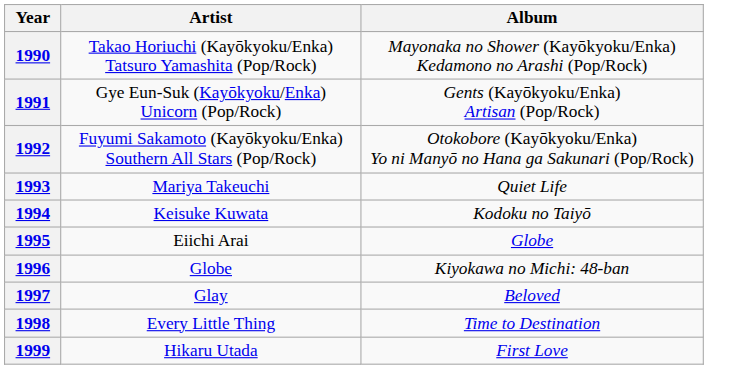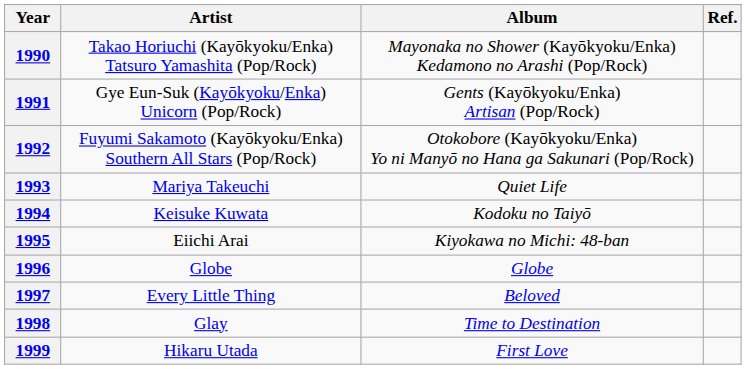+ column: Ref.
1995 | Album: Globe -> Kiyokawa no Michi: 48-ban
1996 | Album: Kiyokawa no Michi: 48-ban -> Globe
1997 | Artist: Glay -> Every Little Thing
1998 | Artist: Every Little Thing -> Glay
